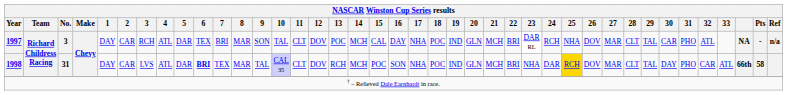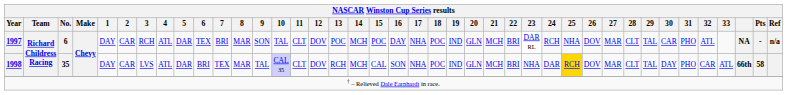1997 | No.: 3 -> 6
1997 | 15: CAL -> POC
1998 | No.: 31 -> 35
1998 | 6: bold -> normal
1998 | 15: POC -> CAL
